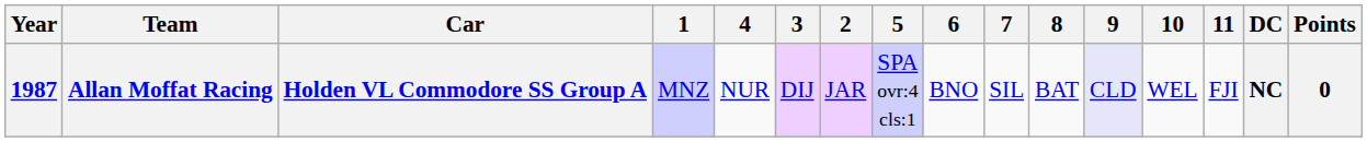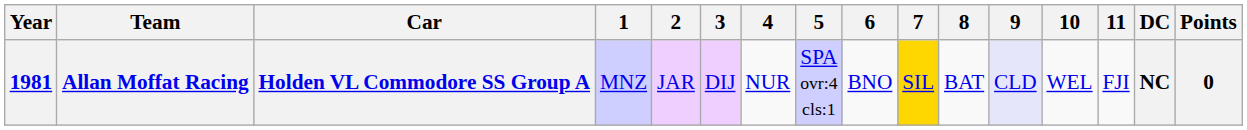columns swapped: 2 <-> 4
Allan Moffat Racing | Year: 1987 -> 1981
Allan Moffat Racing | 7: no background -> gold background
